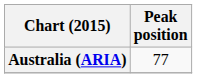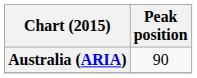Australia (ARIA) | Peak position: 77 -> 90
